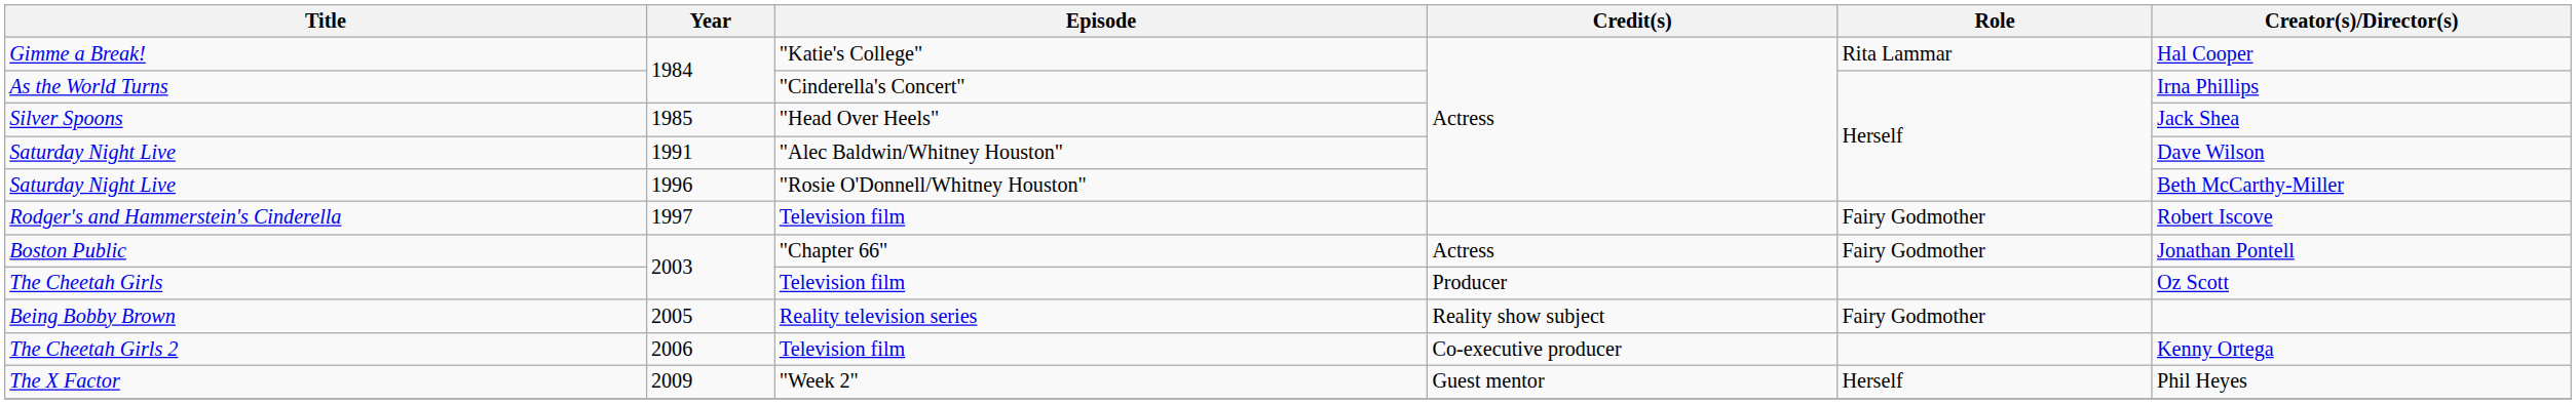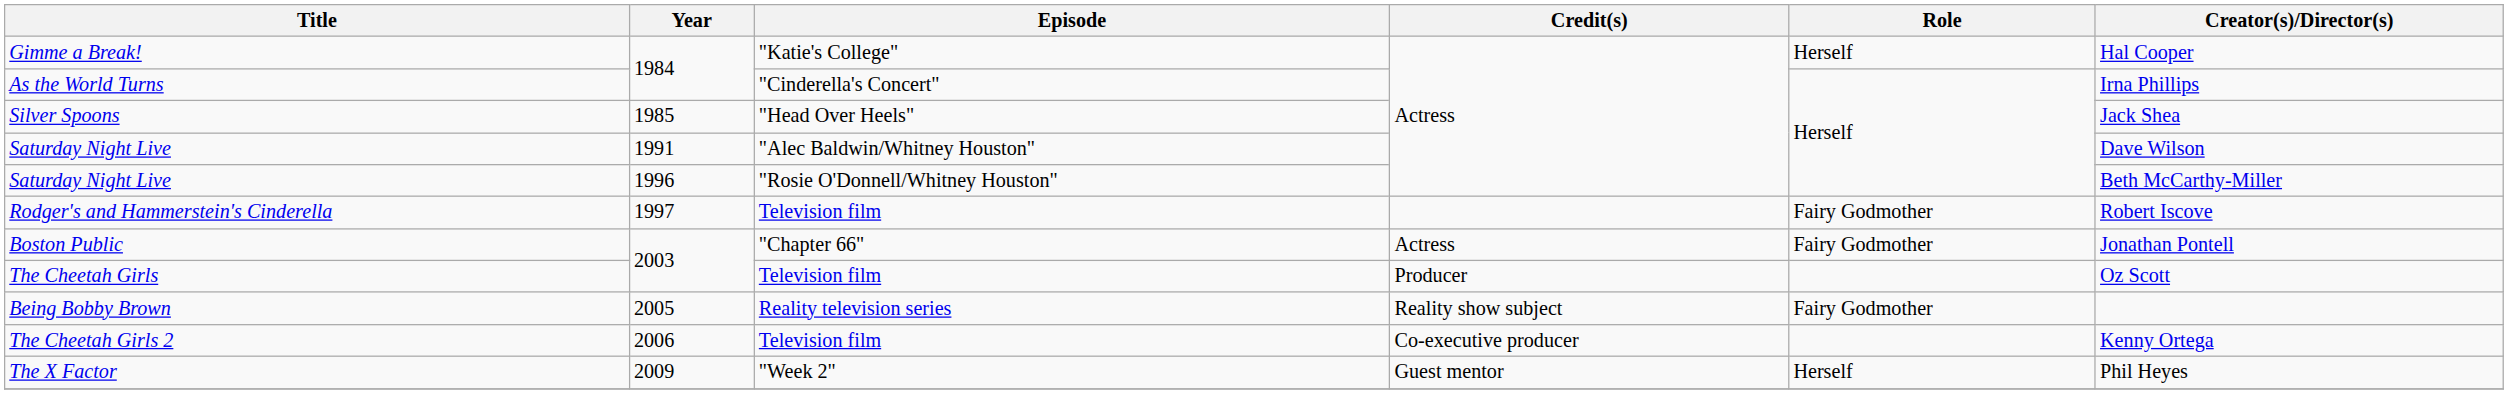Gimme a Break! | Role: Rita Lammar -> Herself
